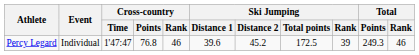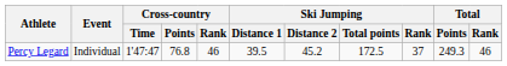Percy Legard | Ski Jumping / Distance 1: 39.6 -> 39.5
Percy Legard | Ski Jumping / Rank: 39 -> 37
